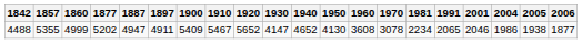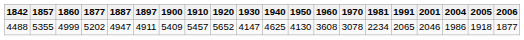4488 | 1910: 5467 -> 5457
4488 | 1940: 4652 -> 4625
4488 | 2005: 1938 -> 1918
